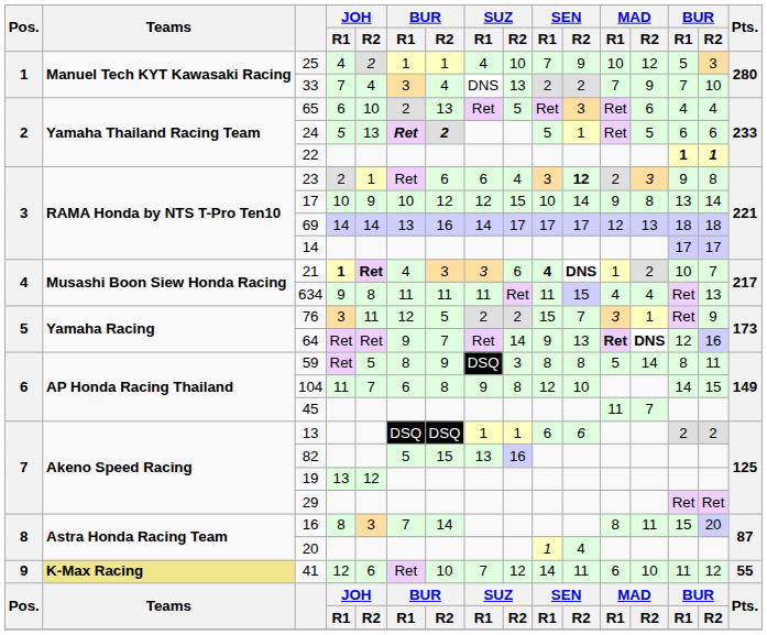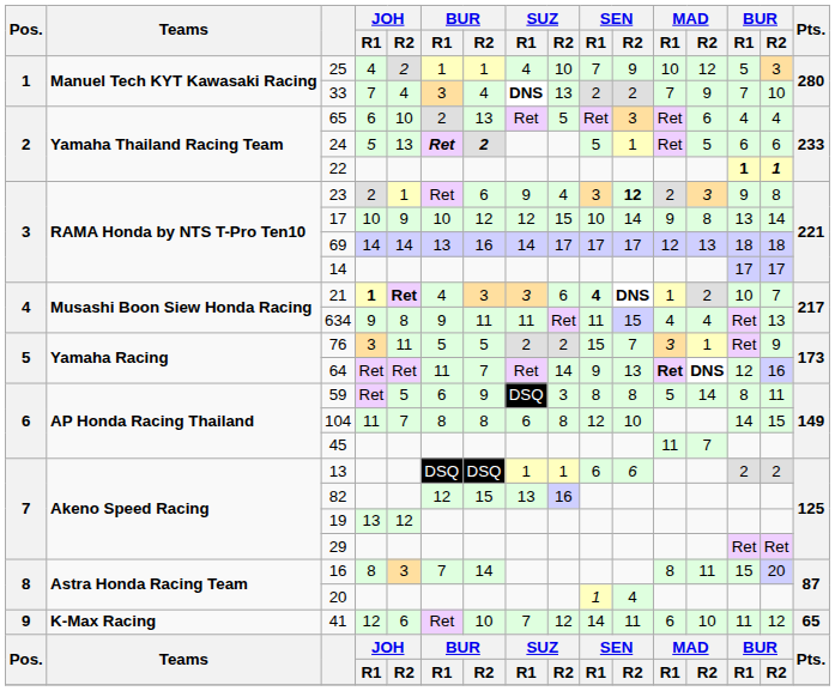33 | SUZ / R1: normal -> bold
23 | SUZ / R1: 6 -> 9
634 | column 6: 11 -> 9
76 | column 6: 12 -> 5
64 | column 6: 9 -> 11
59 | column 6: 8 -> 6
104 | column 6: 6 -> 8
104 | SUZ / R1: 9 -> 6
82 | column 6: 5 -> 12
41 | Teams: khaki background -> no background
41 | Pts.: 55 -> 65
